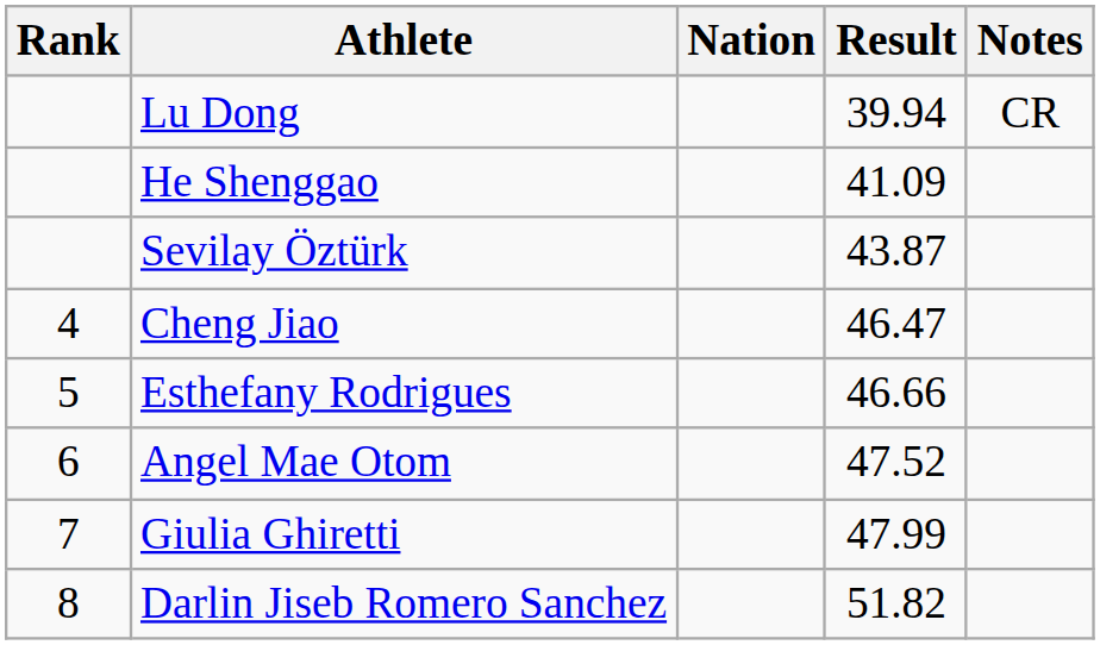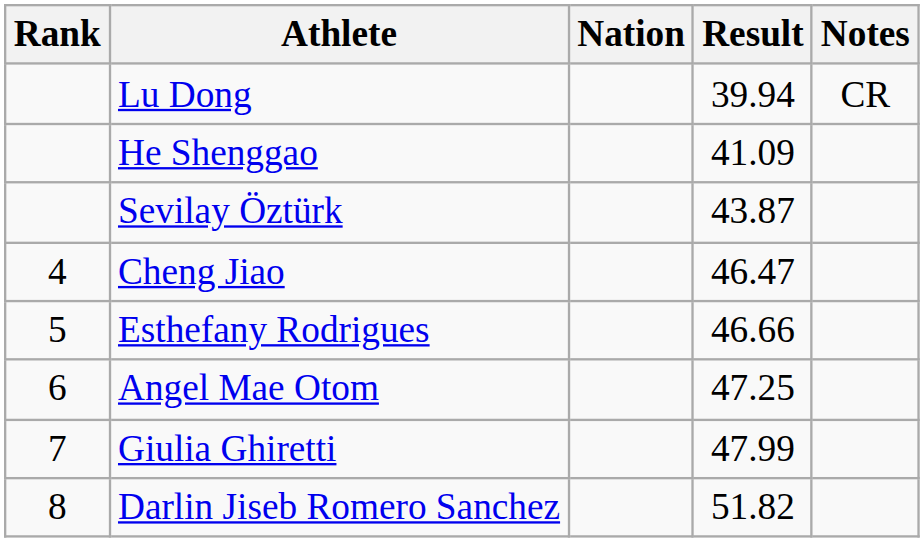Angel Mae Otom | Result: 47.52 -> 47.25
